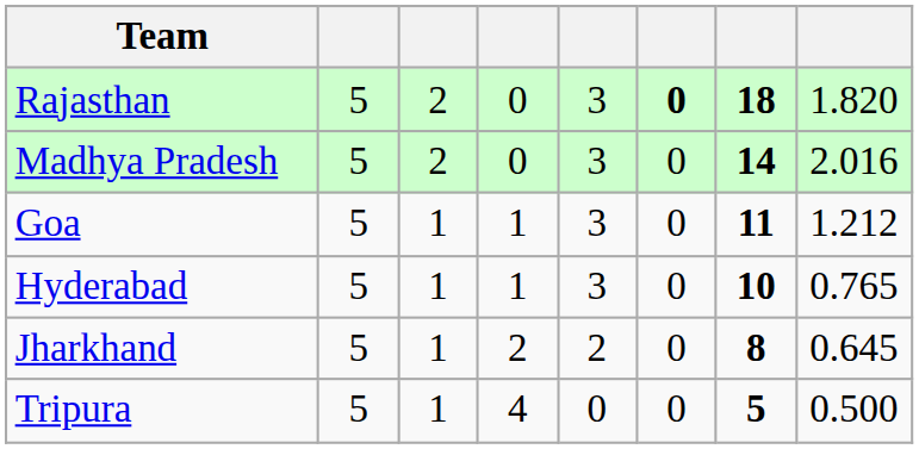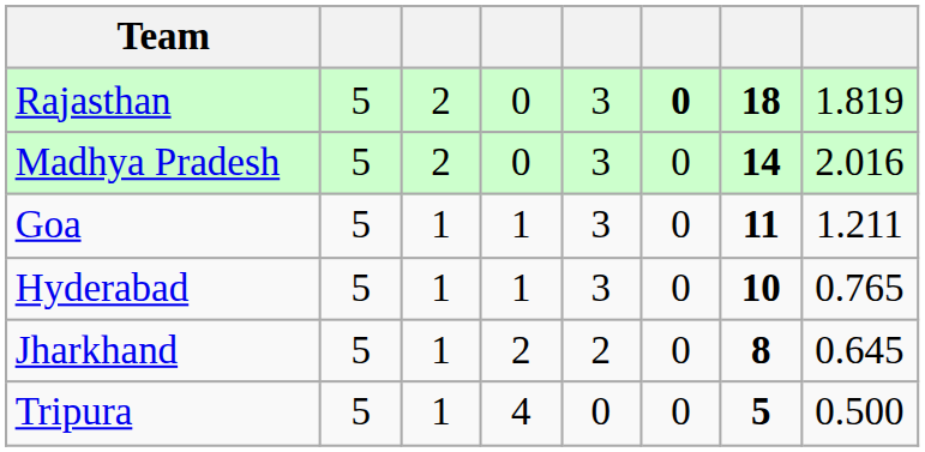Rajasthan | column 8: 1.820 -> 1.819
Goa | column 8: 1.212 -> 1.211
